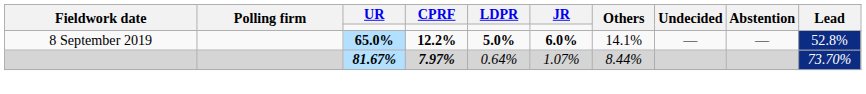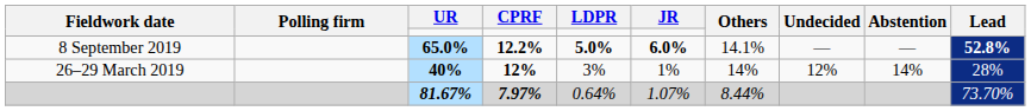8 September 2019 | Lead: normal -> bold
+ row: 26–29 March 2019 | 40% | 12% | 3% | 1% | 14% | 12% | 14% | 28%
